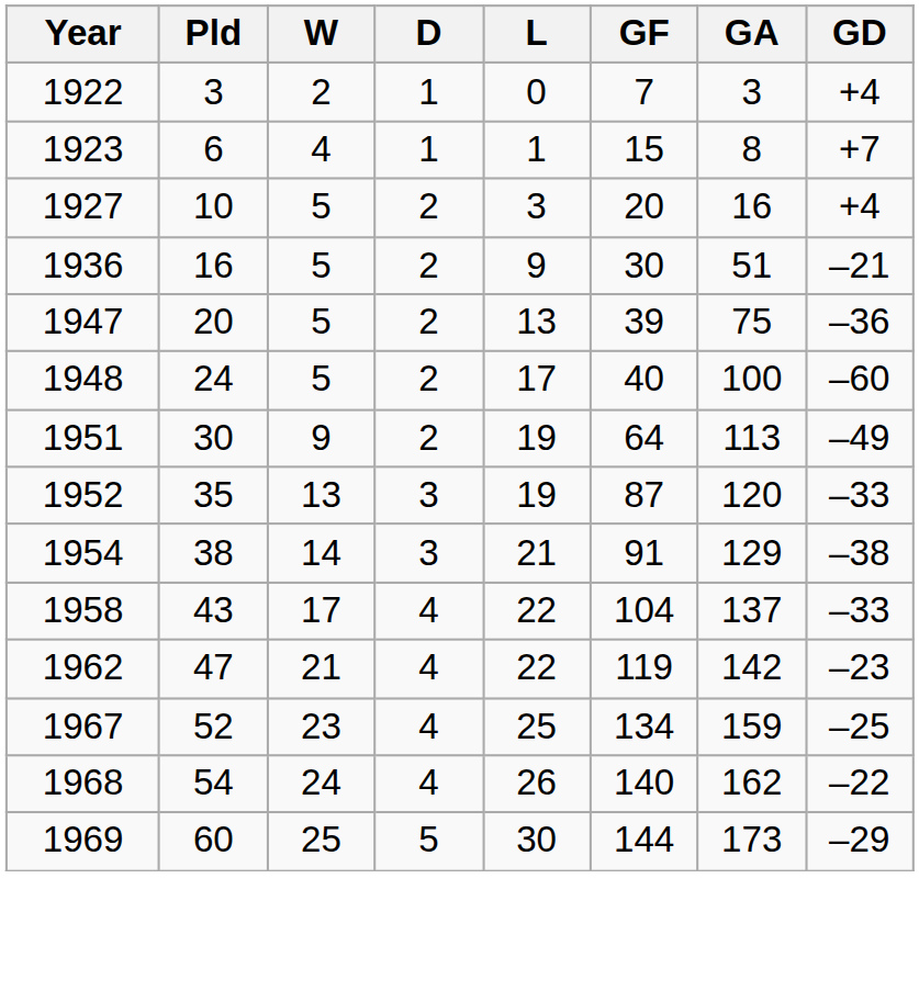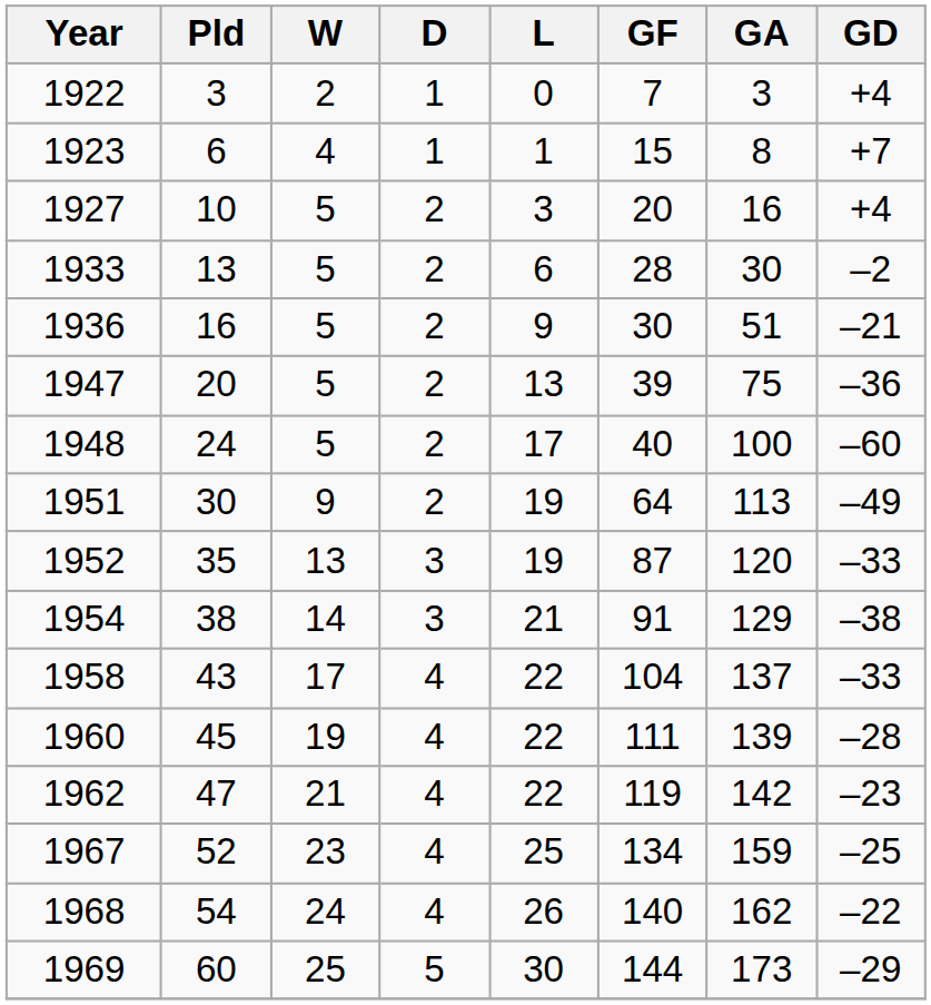+ row: 1933 | 13 | 5 | 2 | 6 | 28 | 30 | –2
+ row: 1960 | 45 | 19 | 4 | 22 | 111 | 139 | –28
